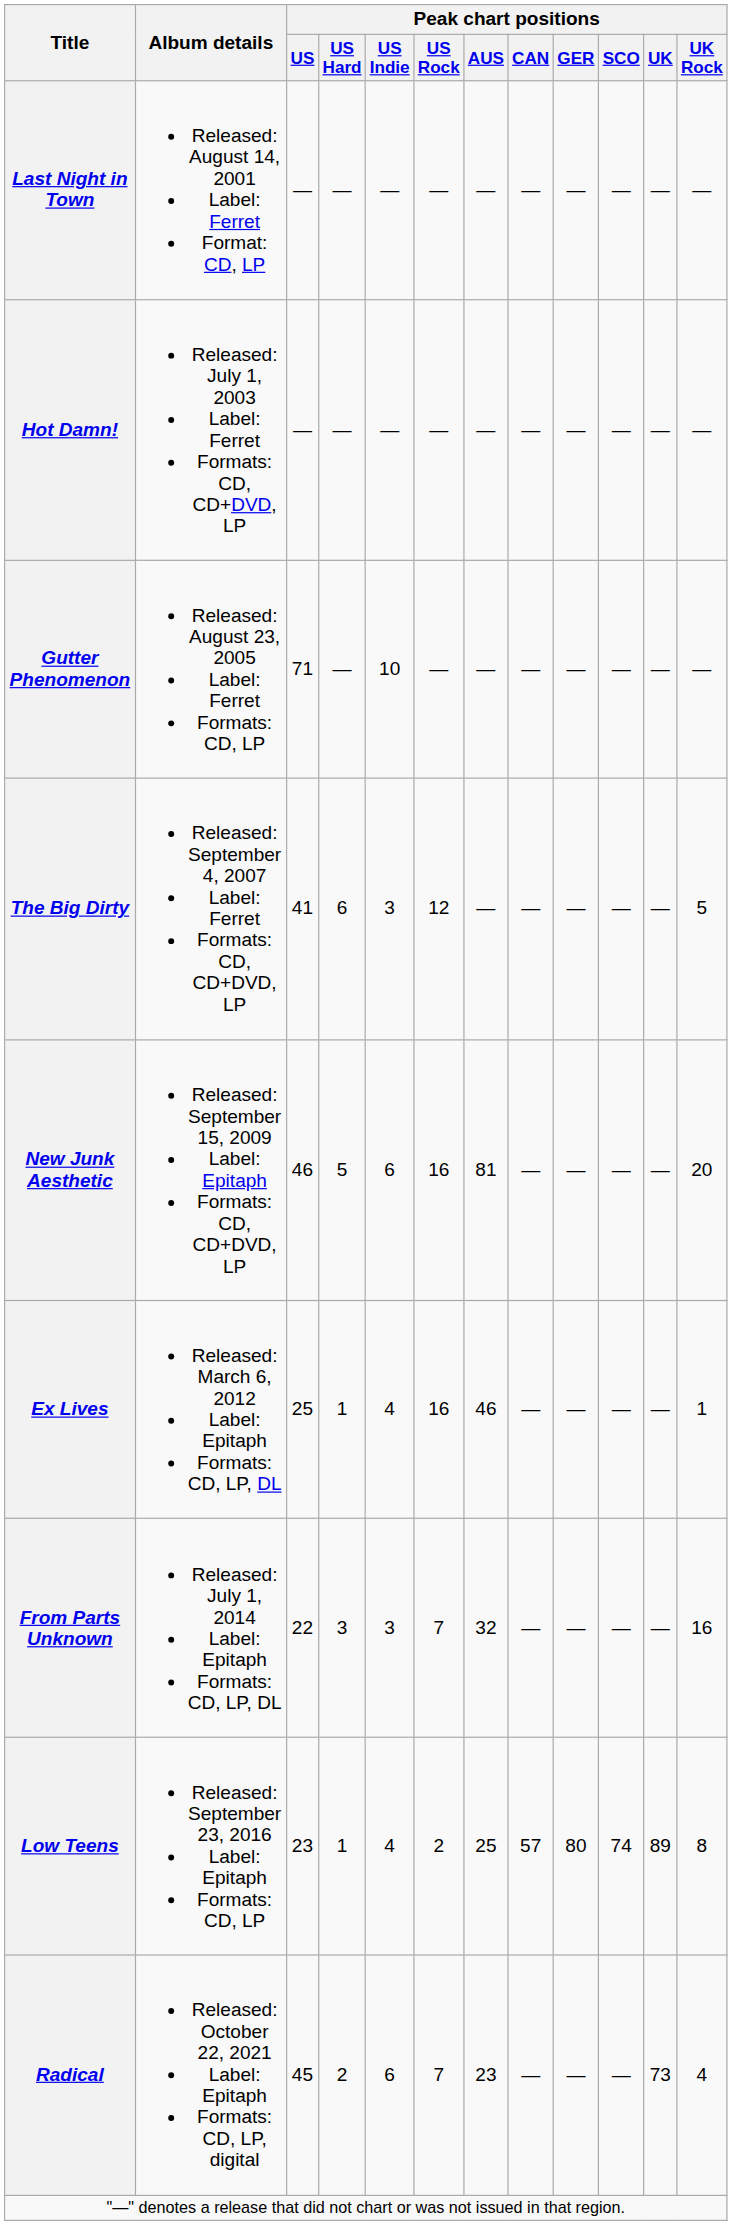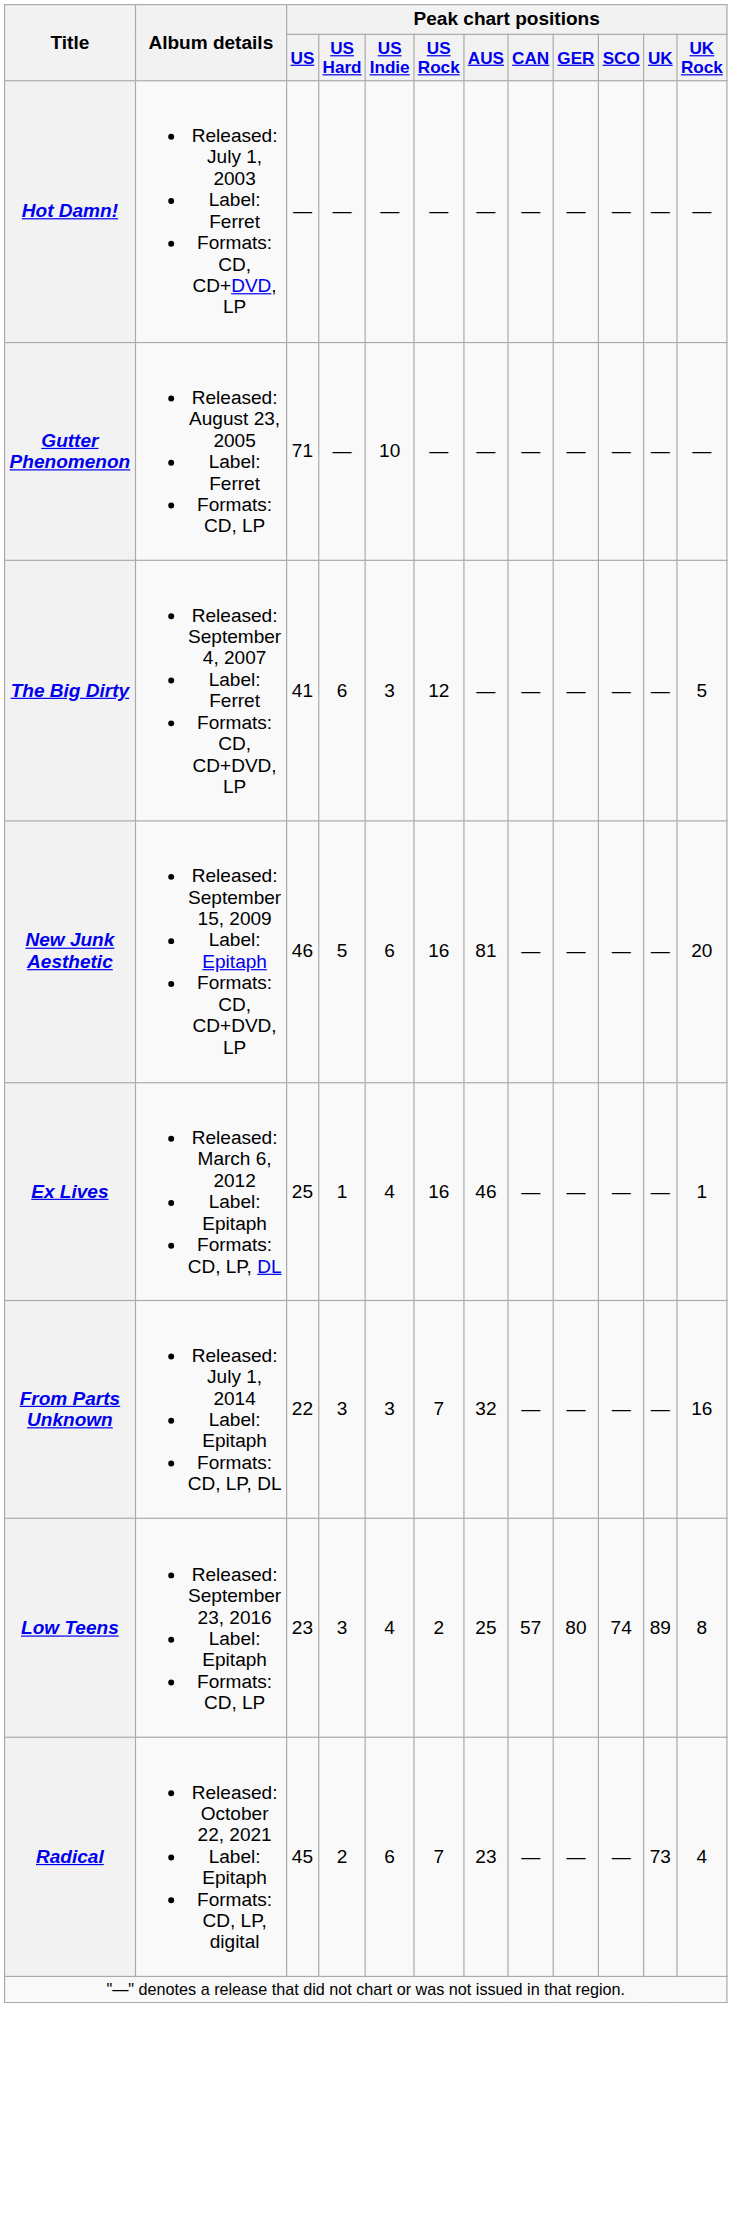- row: Last Night in Town | Released: August 14, 2001 Label: Ferret Format: CD, LP | — | — | — | — | — | — | — | — | — | —
Low Teens | Peak chart positions / US Hard: 1 -> 3
